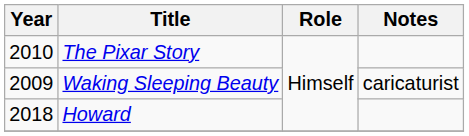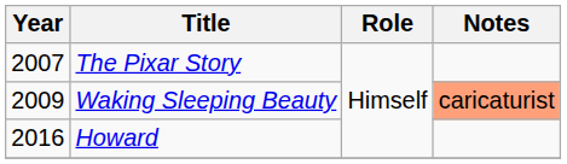The Pixar Story | Year: 2010 -> 2007
Waking Sleeping Beauty | Notes: no background -> lightsalmon background
Howard | Year: 2018 -> 2016
